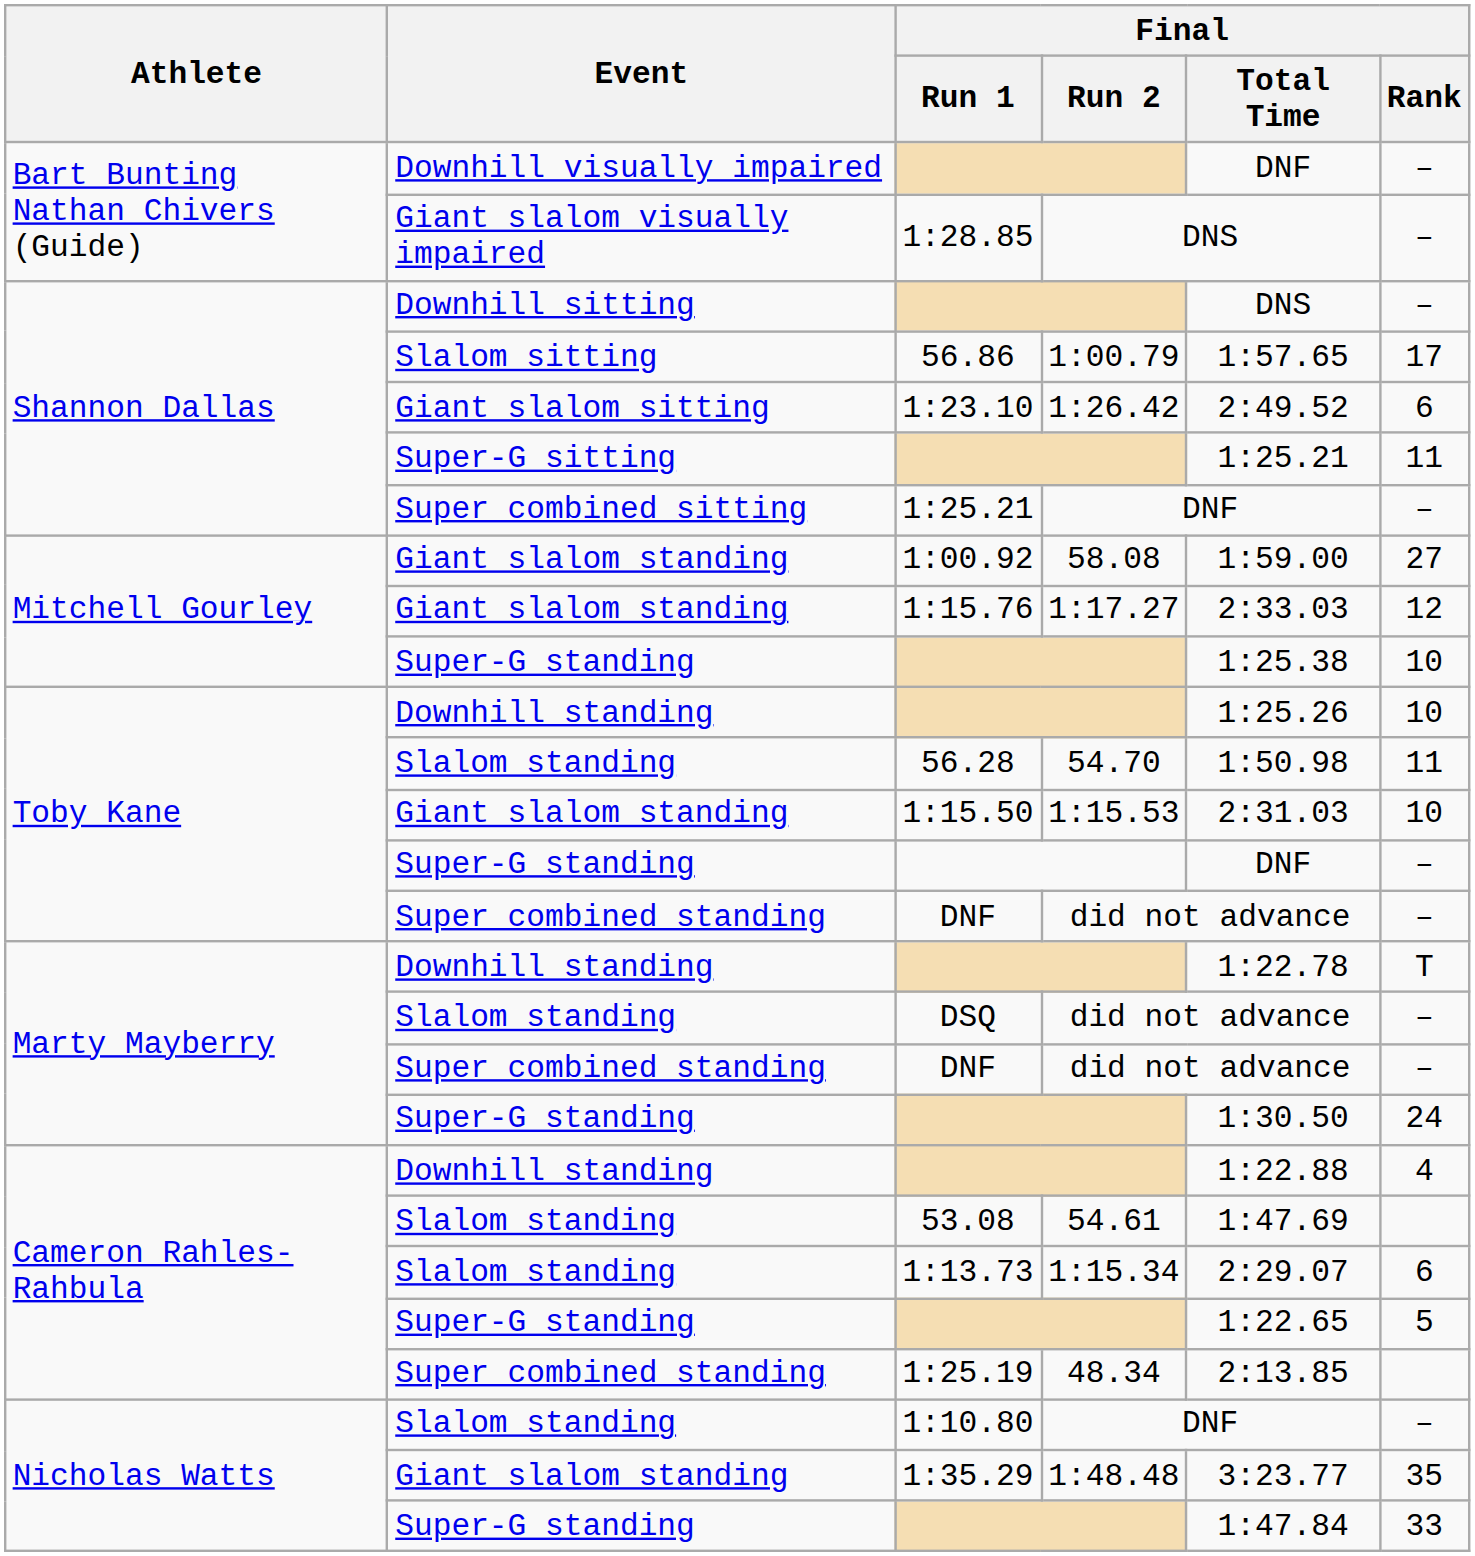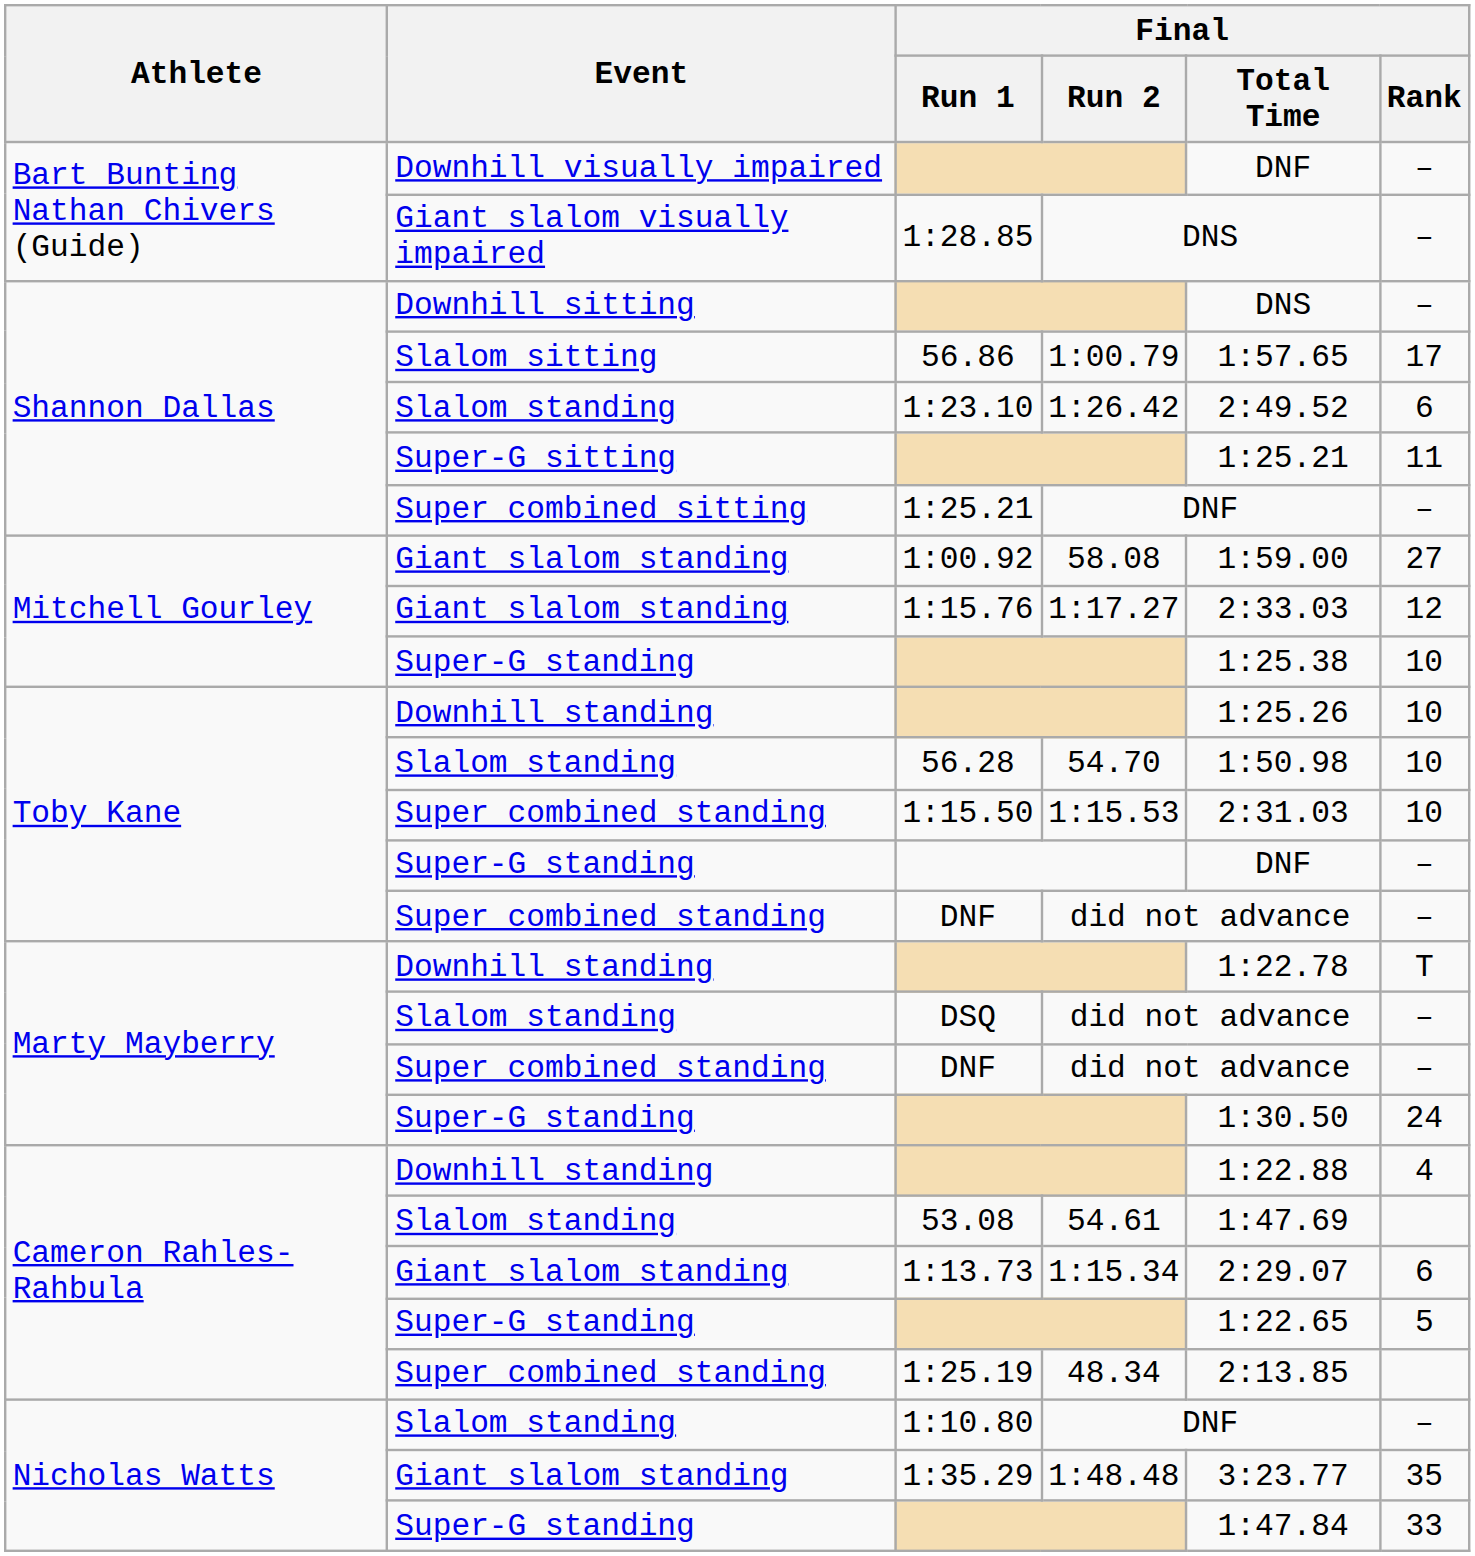1:23.10 | Event: Giant slalom sitting -> Slalom standing
56.28 | Final / Rank: 11 -> 10
1:15.50 | Event: Giant slalom standing -> Super combined standing
1:13.73 | Event: Slalom standing -> Giant slalom standing
